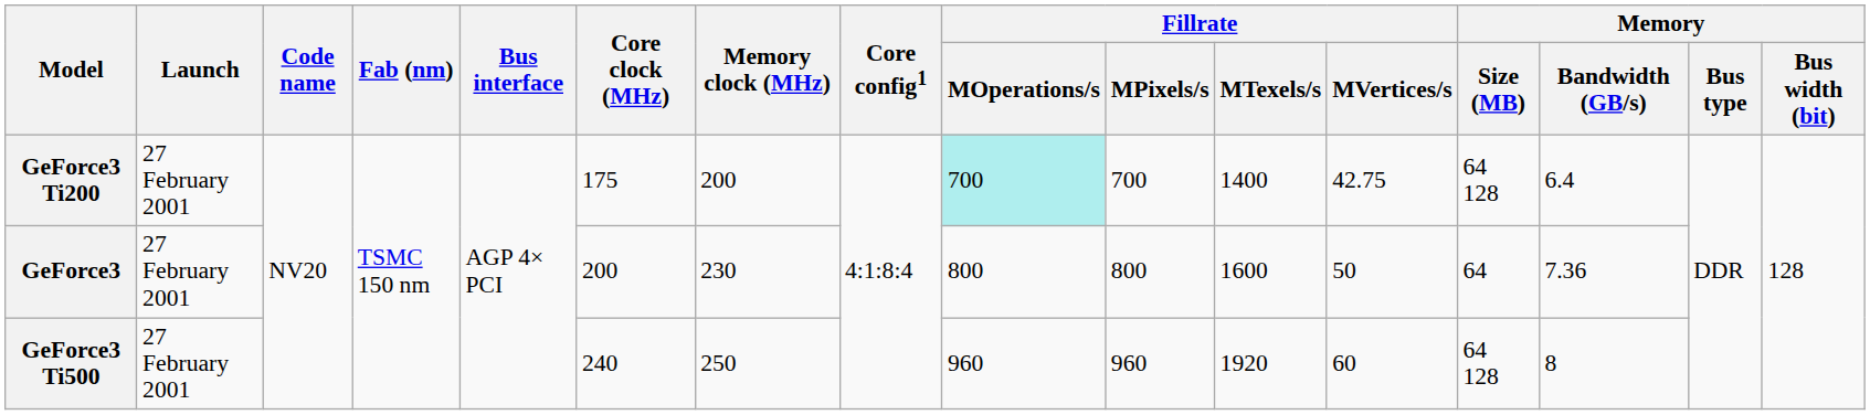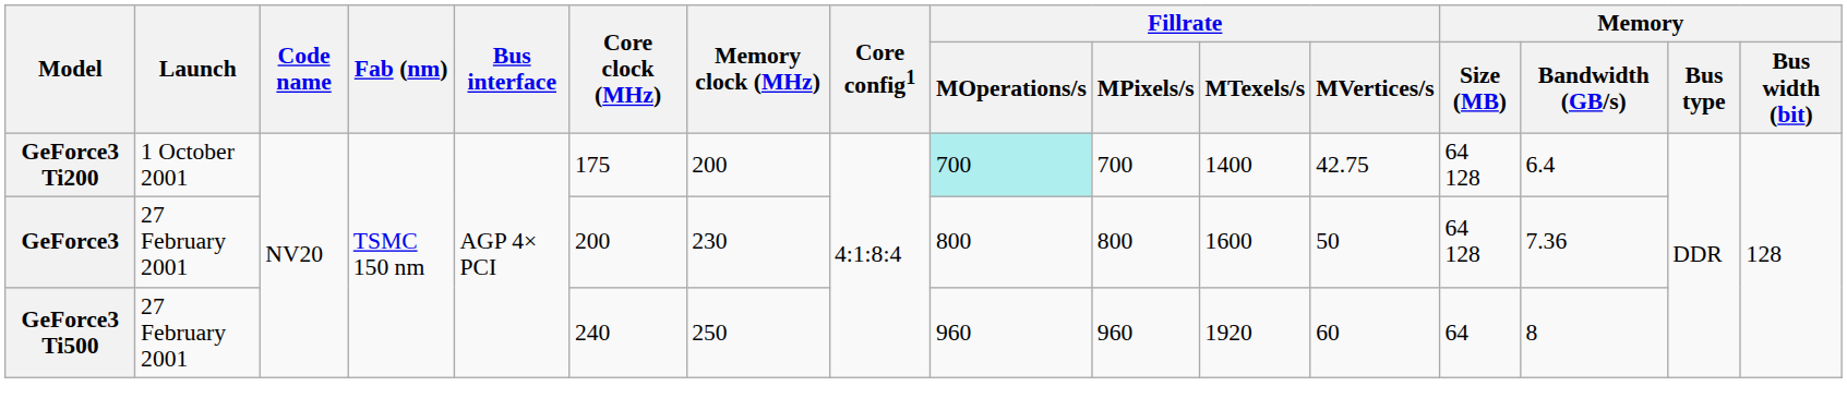GeForce3 Ti200 | Launch: 27 February 2001 -> 1 October 2001
GeForce3 | Memory / Size (MB): 64 -> 64 128
GeForce3 Ti500 | Memory / Size (MB): 64 128 -> 64
